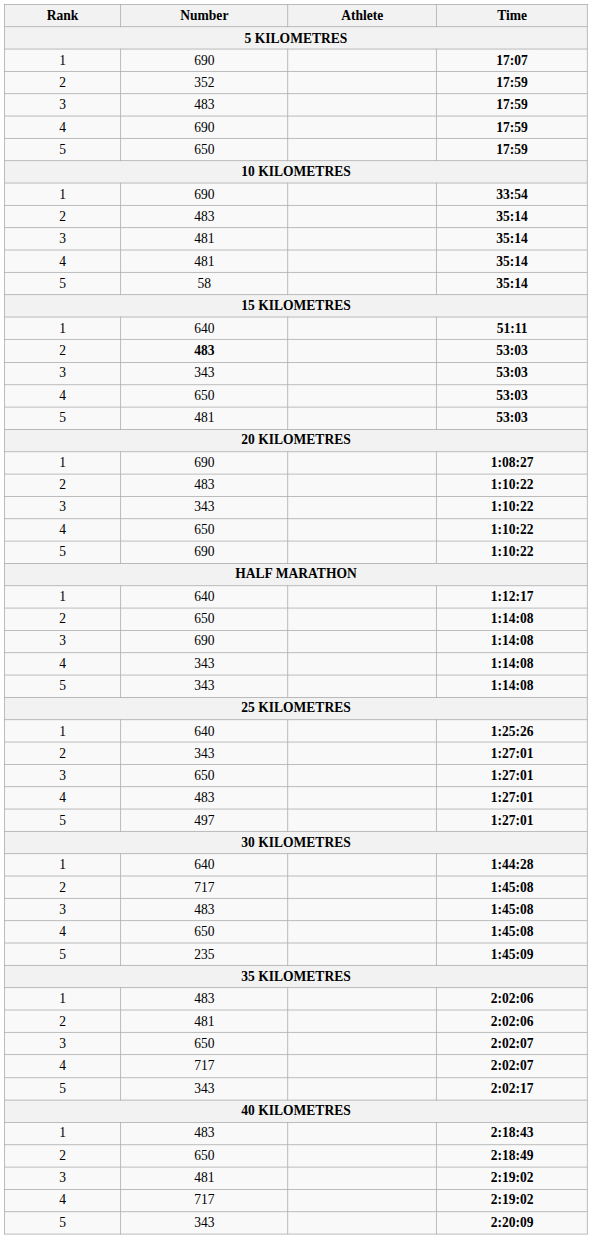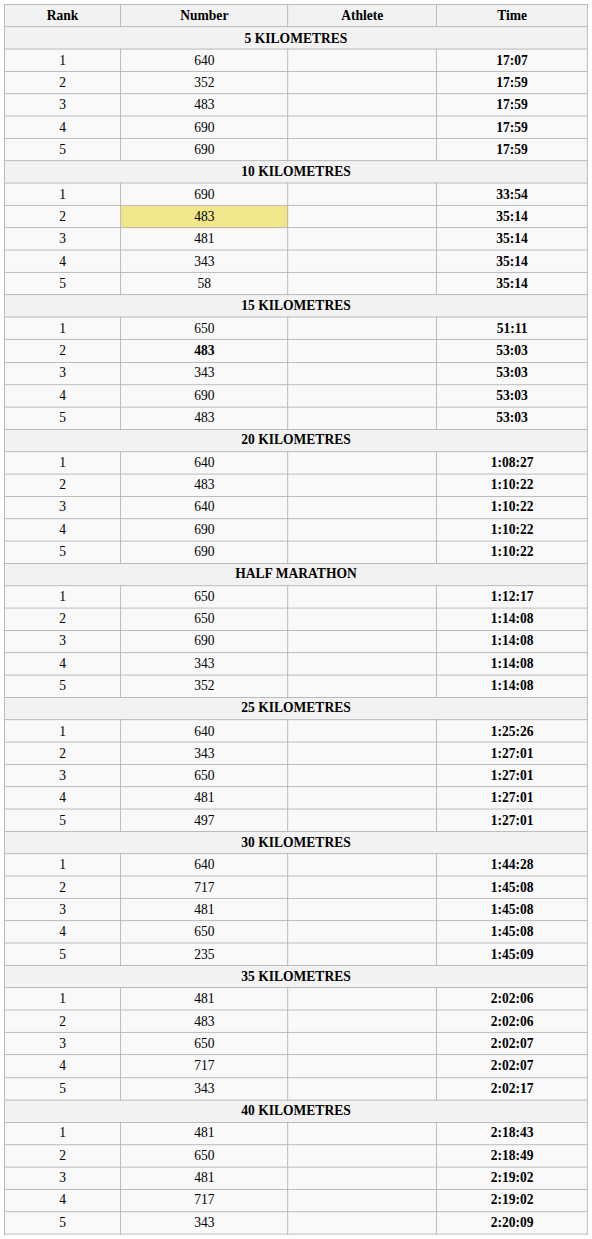17:07 | Number: 690 -> 640
5 / 17:59 | Number: 650 -> 690
2 / 35:14 | Number: no background -> khaki background
4 / 35:14 | Number: 481 -> 343
51:11 | Number: 640 -> 650
4 / 53:03 | Number: 650 -> 690
5 / 53:03 | Number: 481 -> 483
1:08:27 | Number: 690 -> 640
3 / 1:10:22 | Number: 343 -> 640
4 / 1:10:22 | Number: 650 -> 690
1:12:17 | Number: 640 -> 650
5 / 1:14:08 | Number: 343 -> 352
4 / 1:27:01 | Number: 483 -> 481
3 / 1:45:08 | Number: 483 -> 481
1 / 2:02:06 | Number: 483 -> 481
2 / 2:02:06 | Number: 481 -> 483
2:18:43 | Number: 483 -> 481
